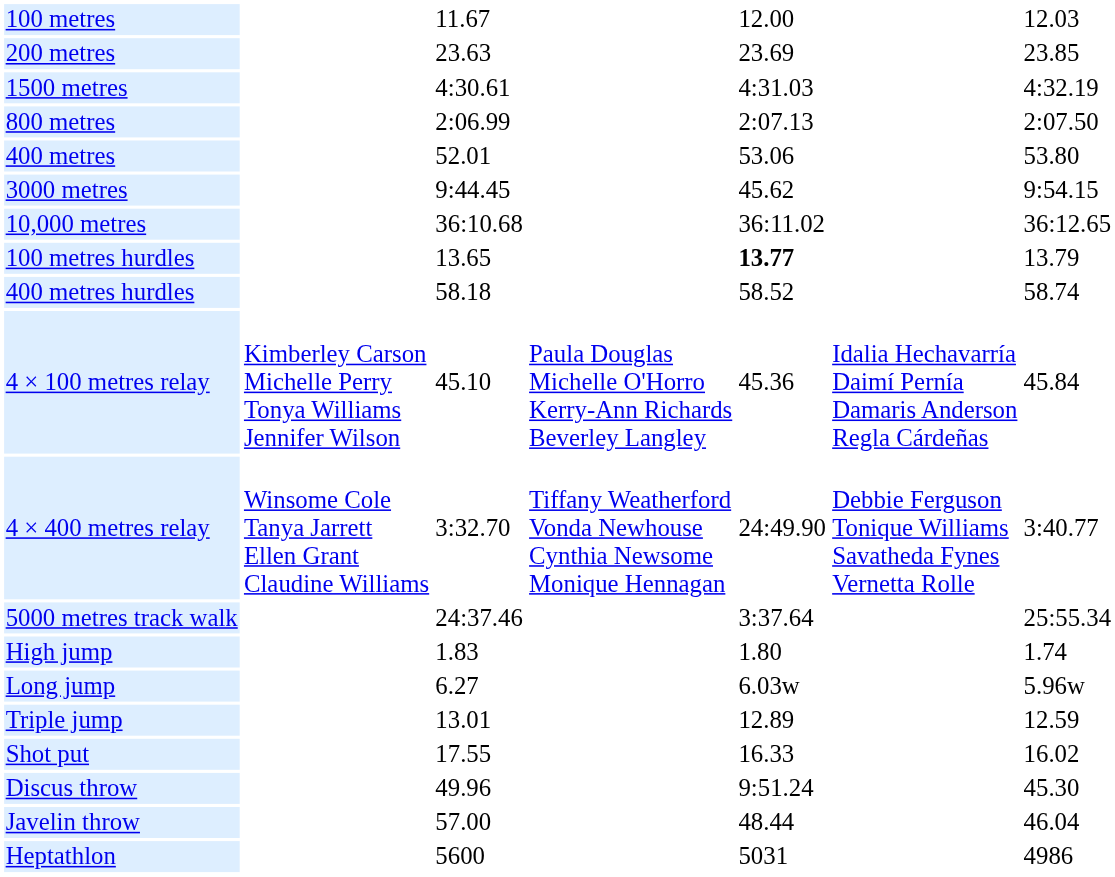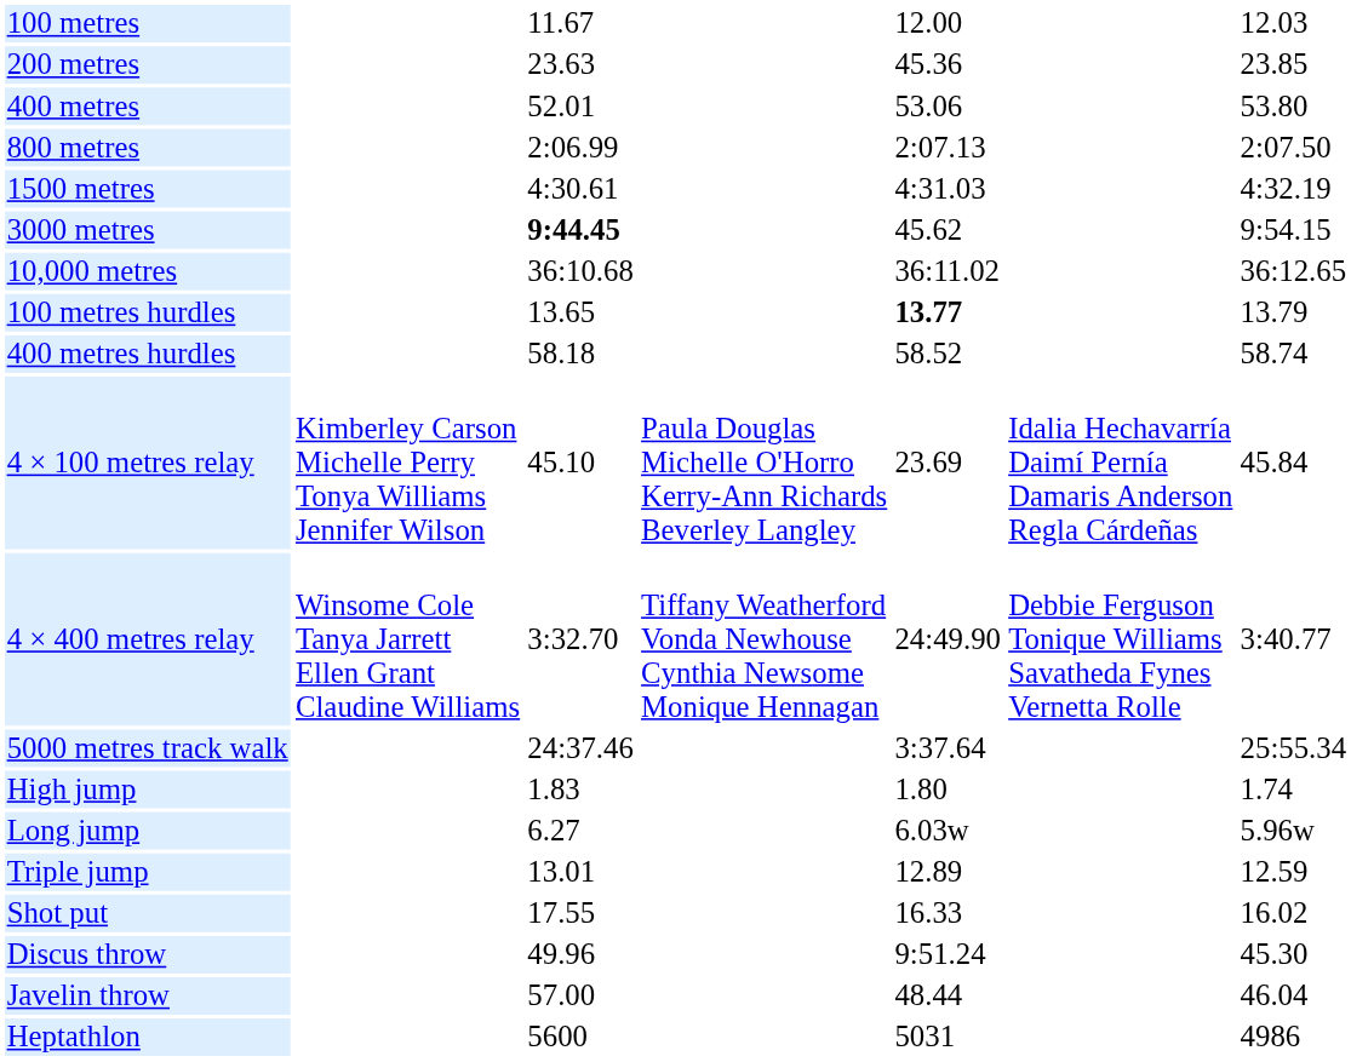200 metres | column 5: 23.69 -> 45.36
rows swapped: 400 metres <-> 1500 metres
3000 metres | column 3: normal -> bold
4 × 100 metres relay | column 5: 45.36 -> 23.69
